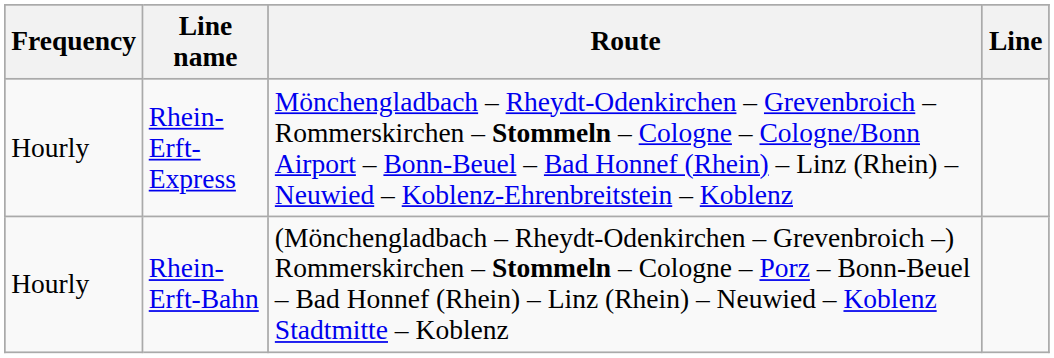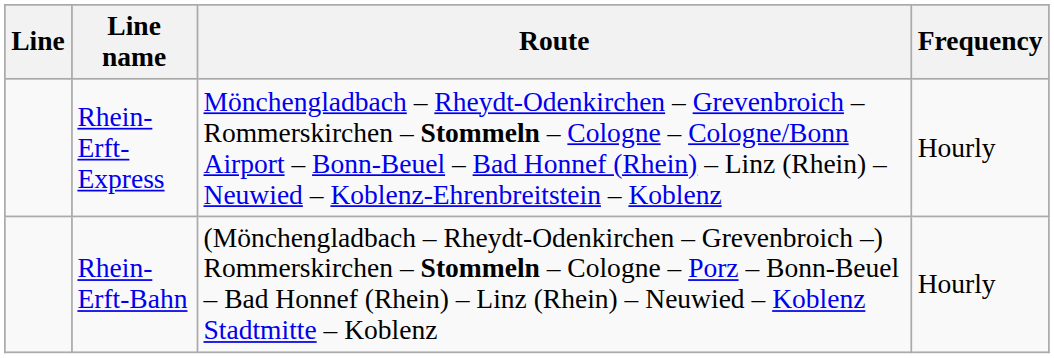columns swapped: Line <-> Frequency
